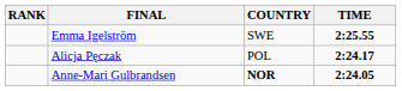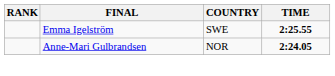- row: Alicja Pęczak | POL | 2:24.17
Anne-Mari Gulbrandsen | COUNTRY: bold -> normal
